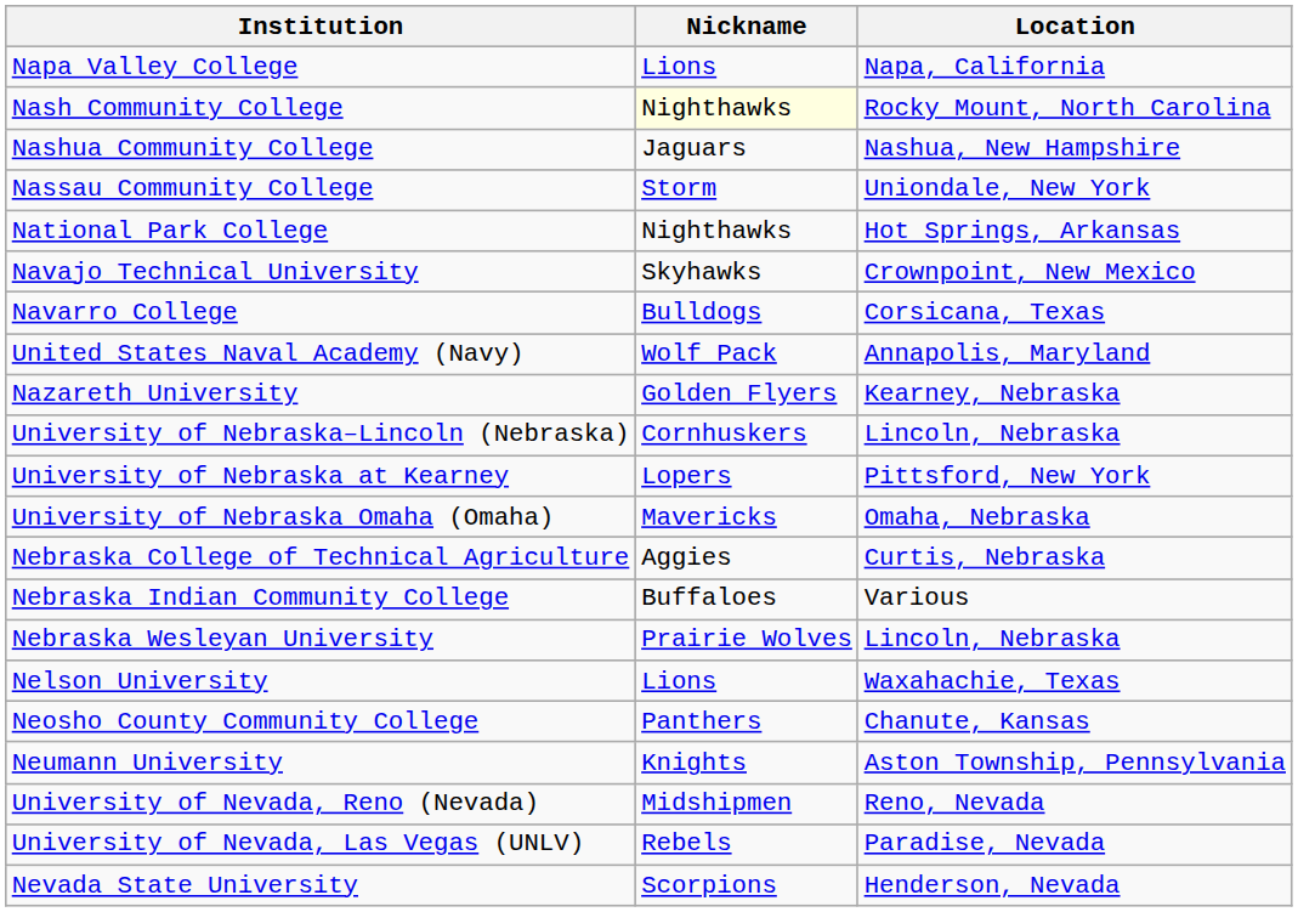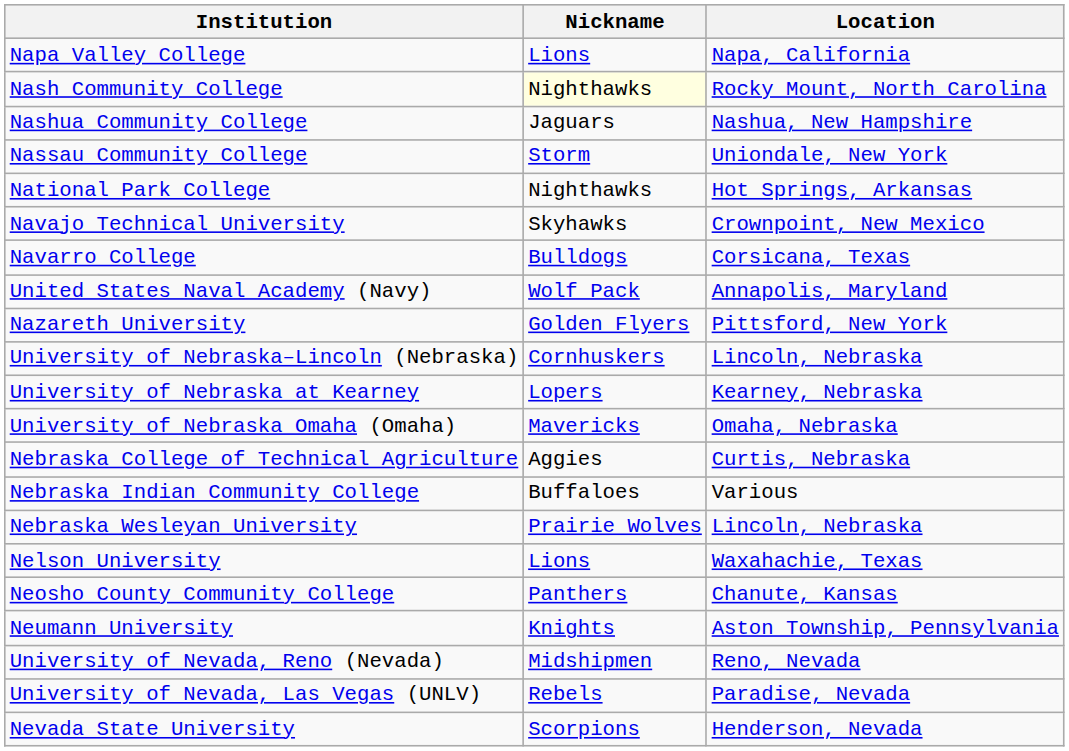Nazareth University | Location: Kearney, Nebraska -> Pittsford, New York
University of Nebraska at Kearney | Location: Pittsford, New York -> Kearney, Nebraska
